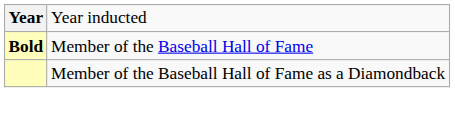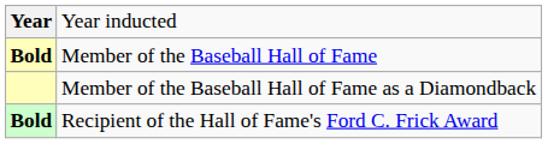+ row: Bold | Recipient of the Hall of Fame's Ford C. Frick Award
